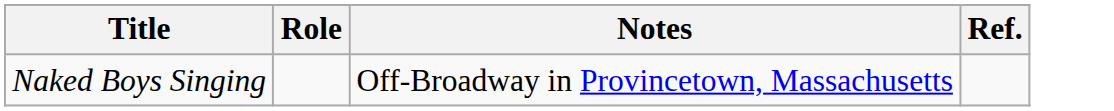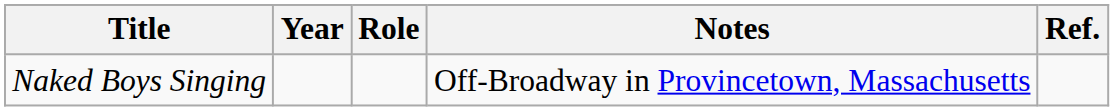+ column: Year
